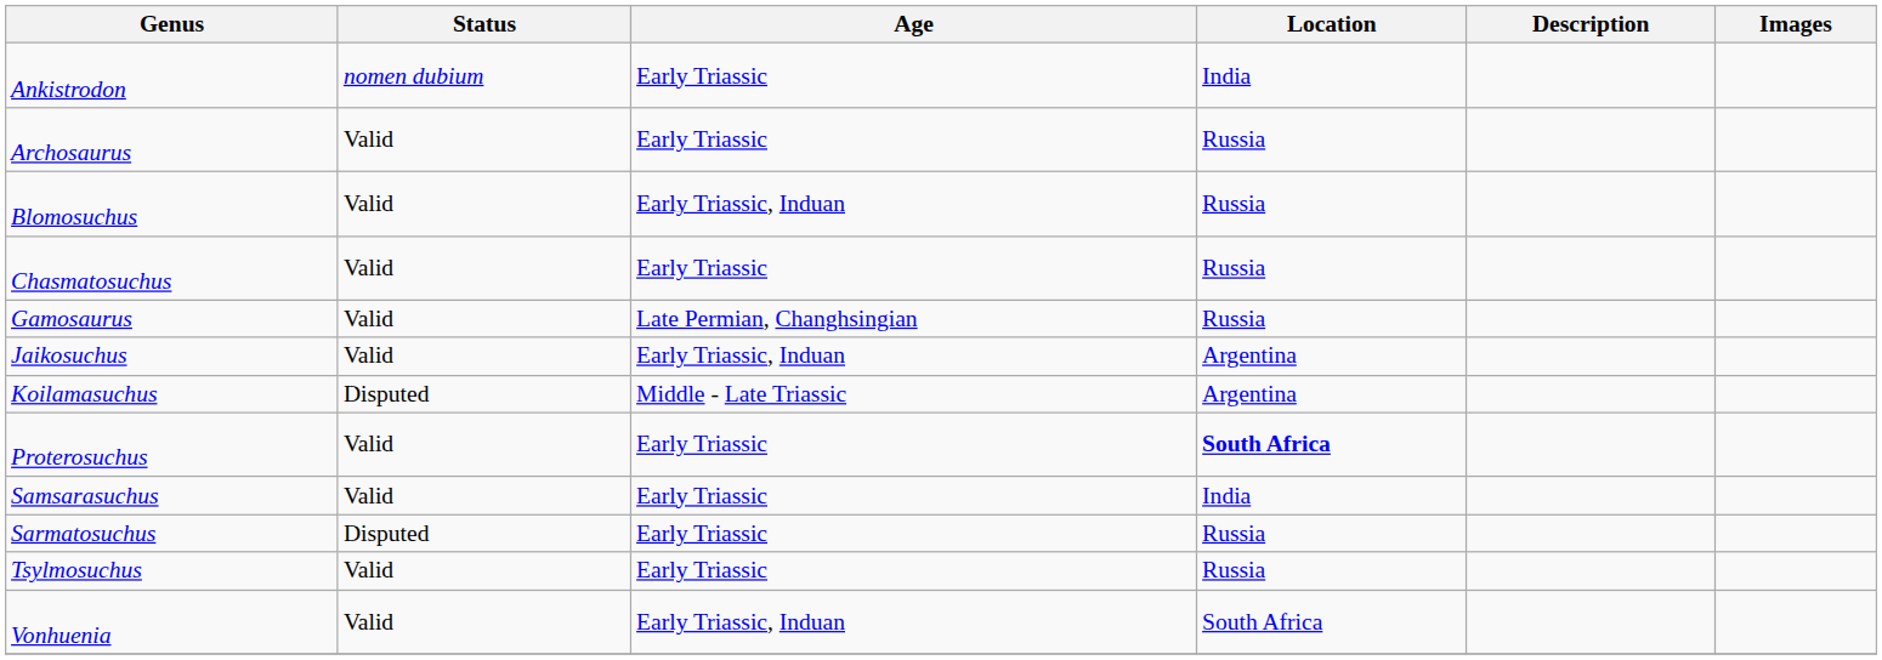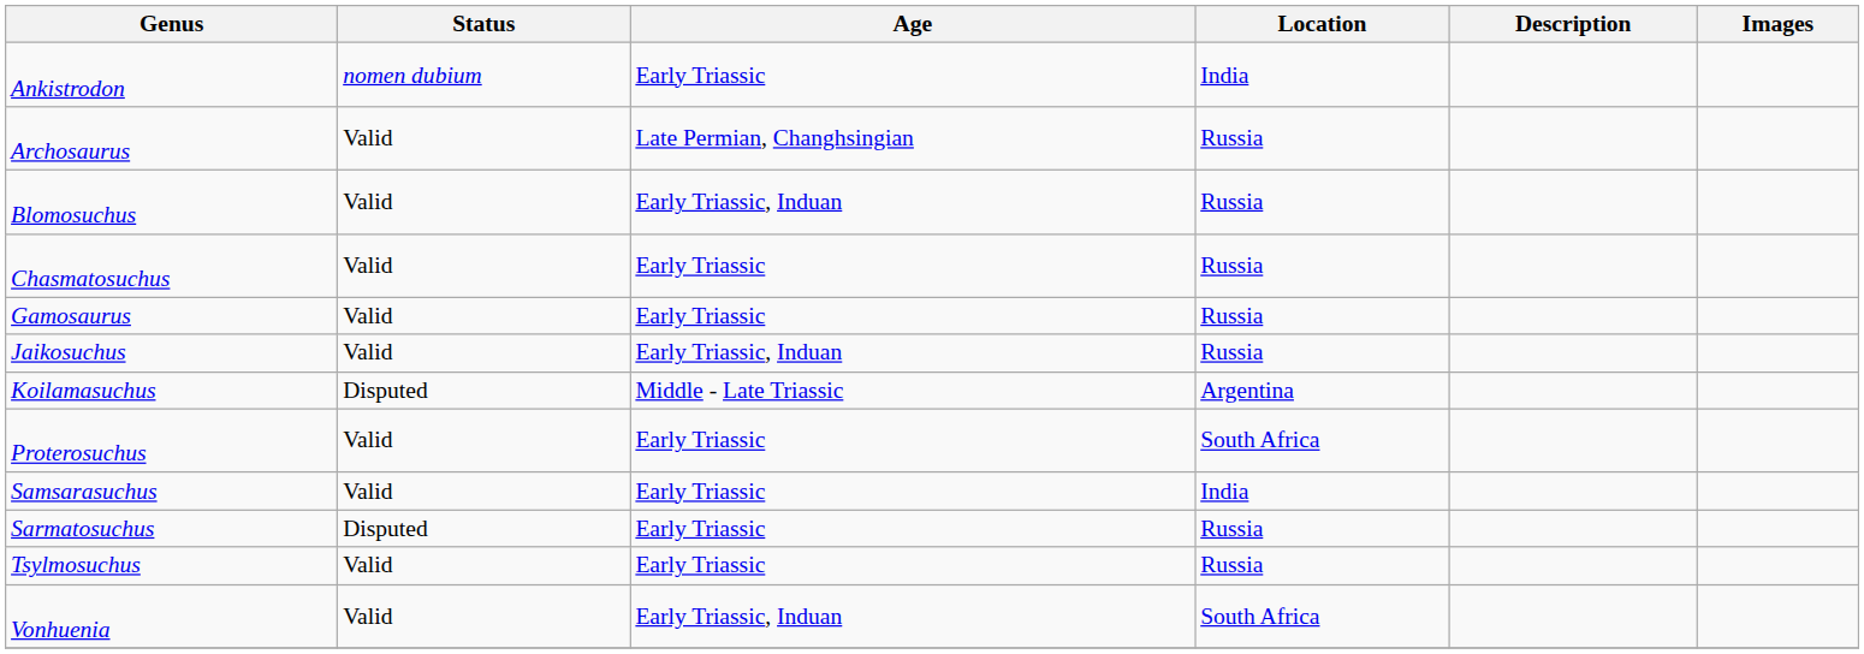Archosaurus | Age: Early Triassic -> Late Permian, Changhsingian
Gamosaurus | Age: Late Permian, Changhsingian -> Early Triassic
Jaikosuchus | Location: Argentina -> Russia
Proterosuchus | Location: bold -> normal
